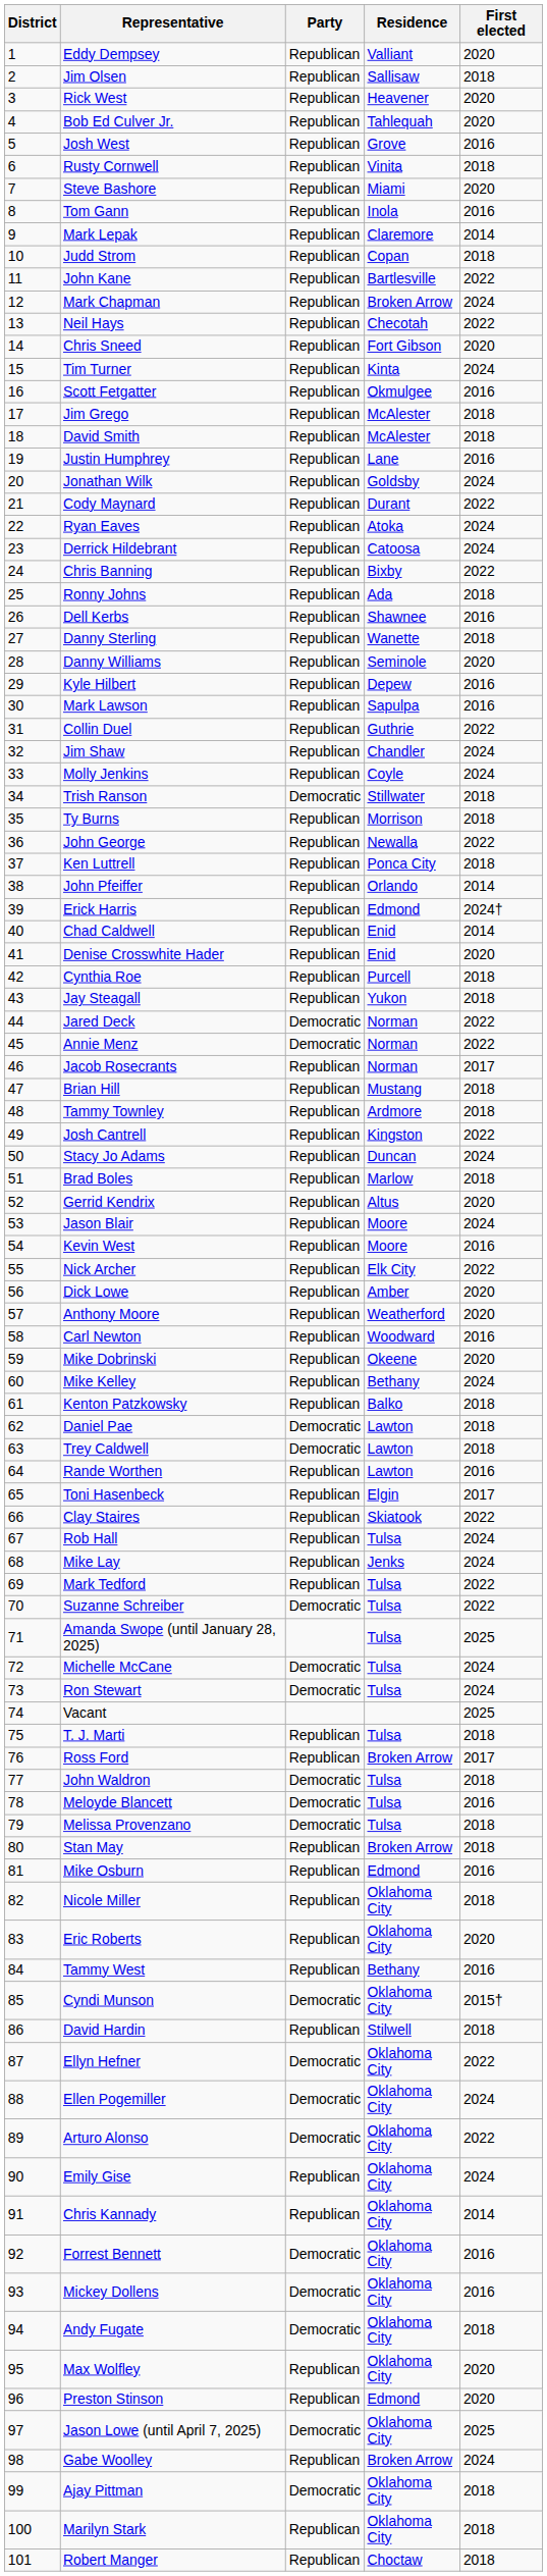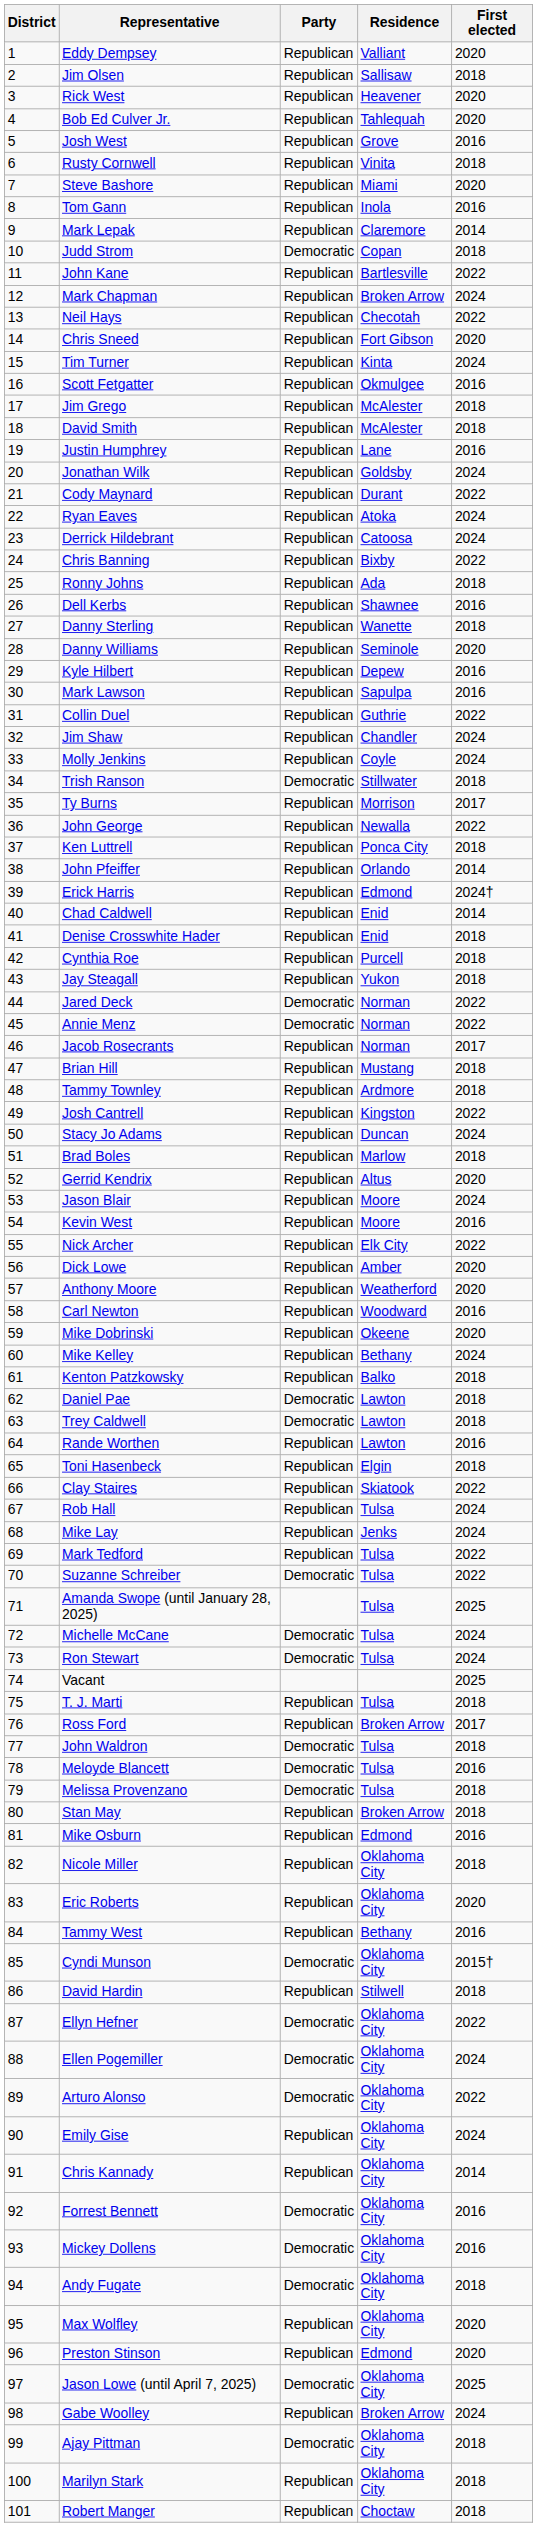Judd Strom | Party: Republican -> Democratic
Ty Burns | First elected: 2018 -> 2017
Denise Crosswhite Hader | First elected: 2020 -> 2018
Toni Hasenbeck | First elected: 2017 -> 2018
